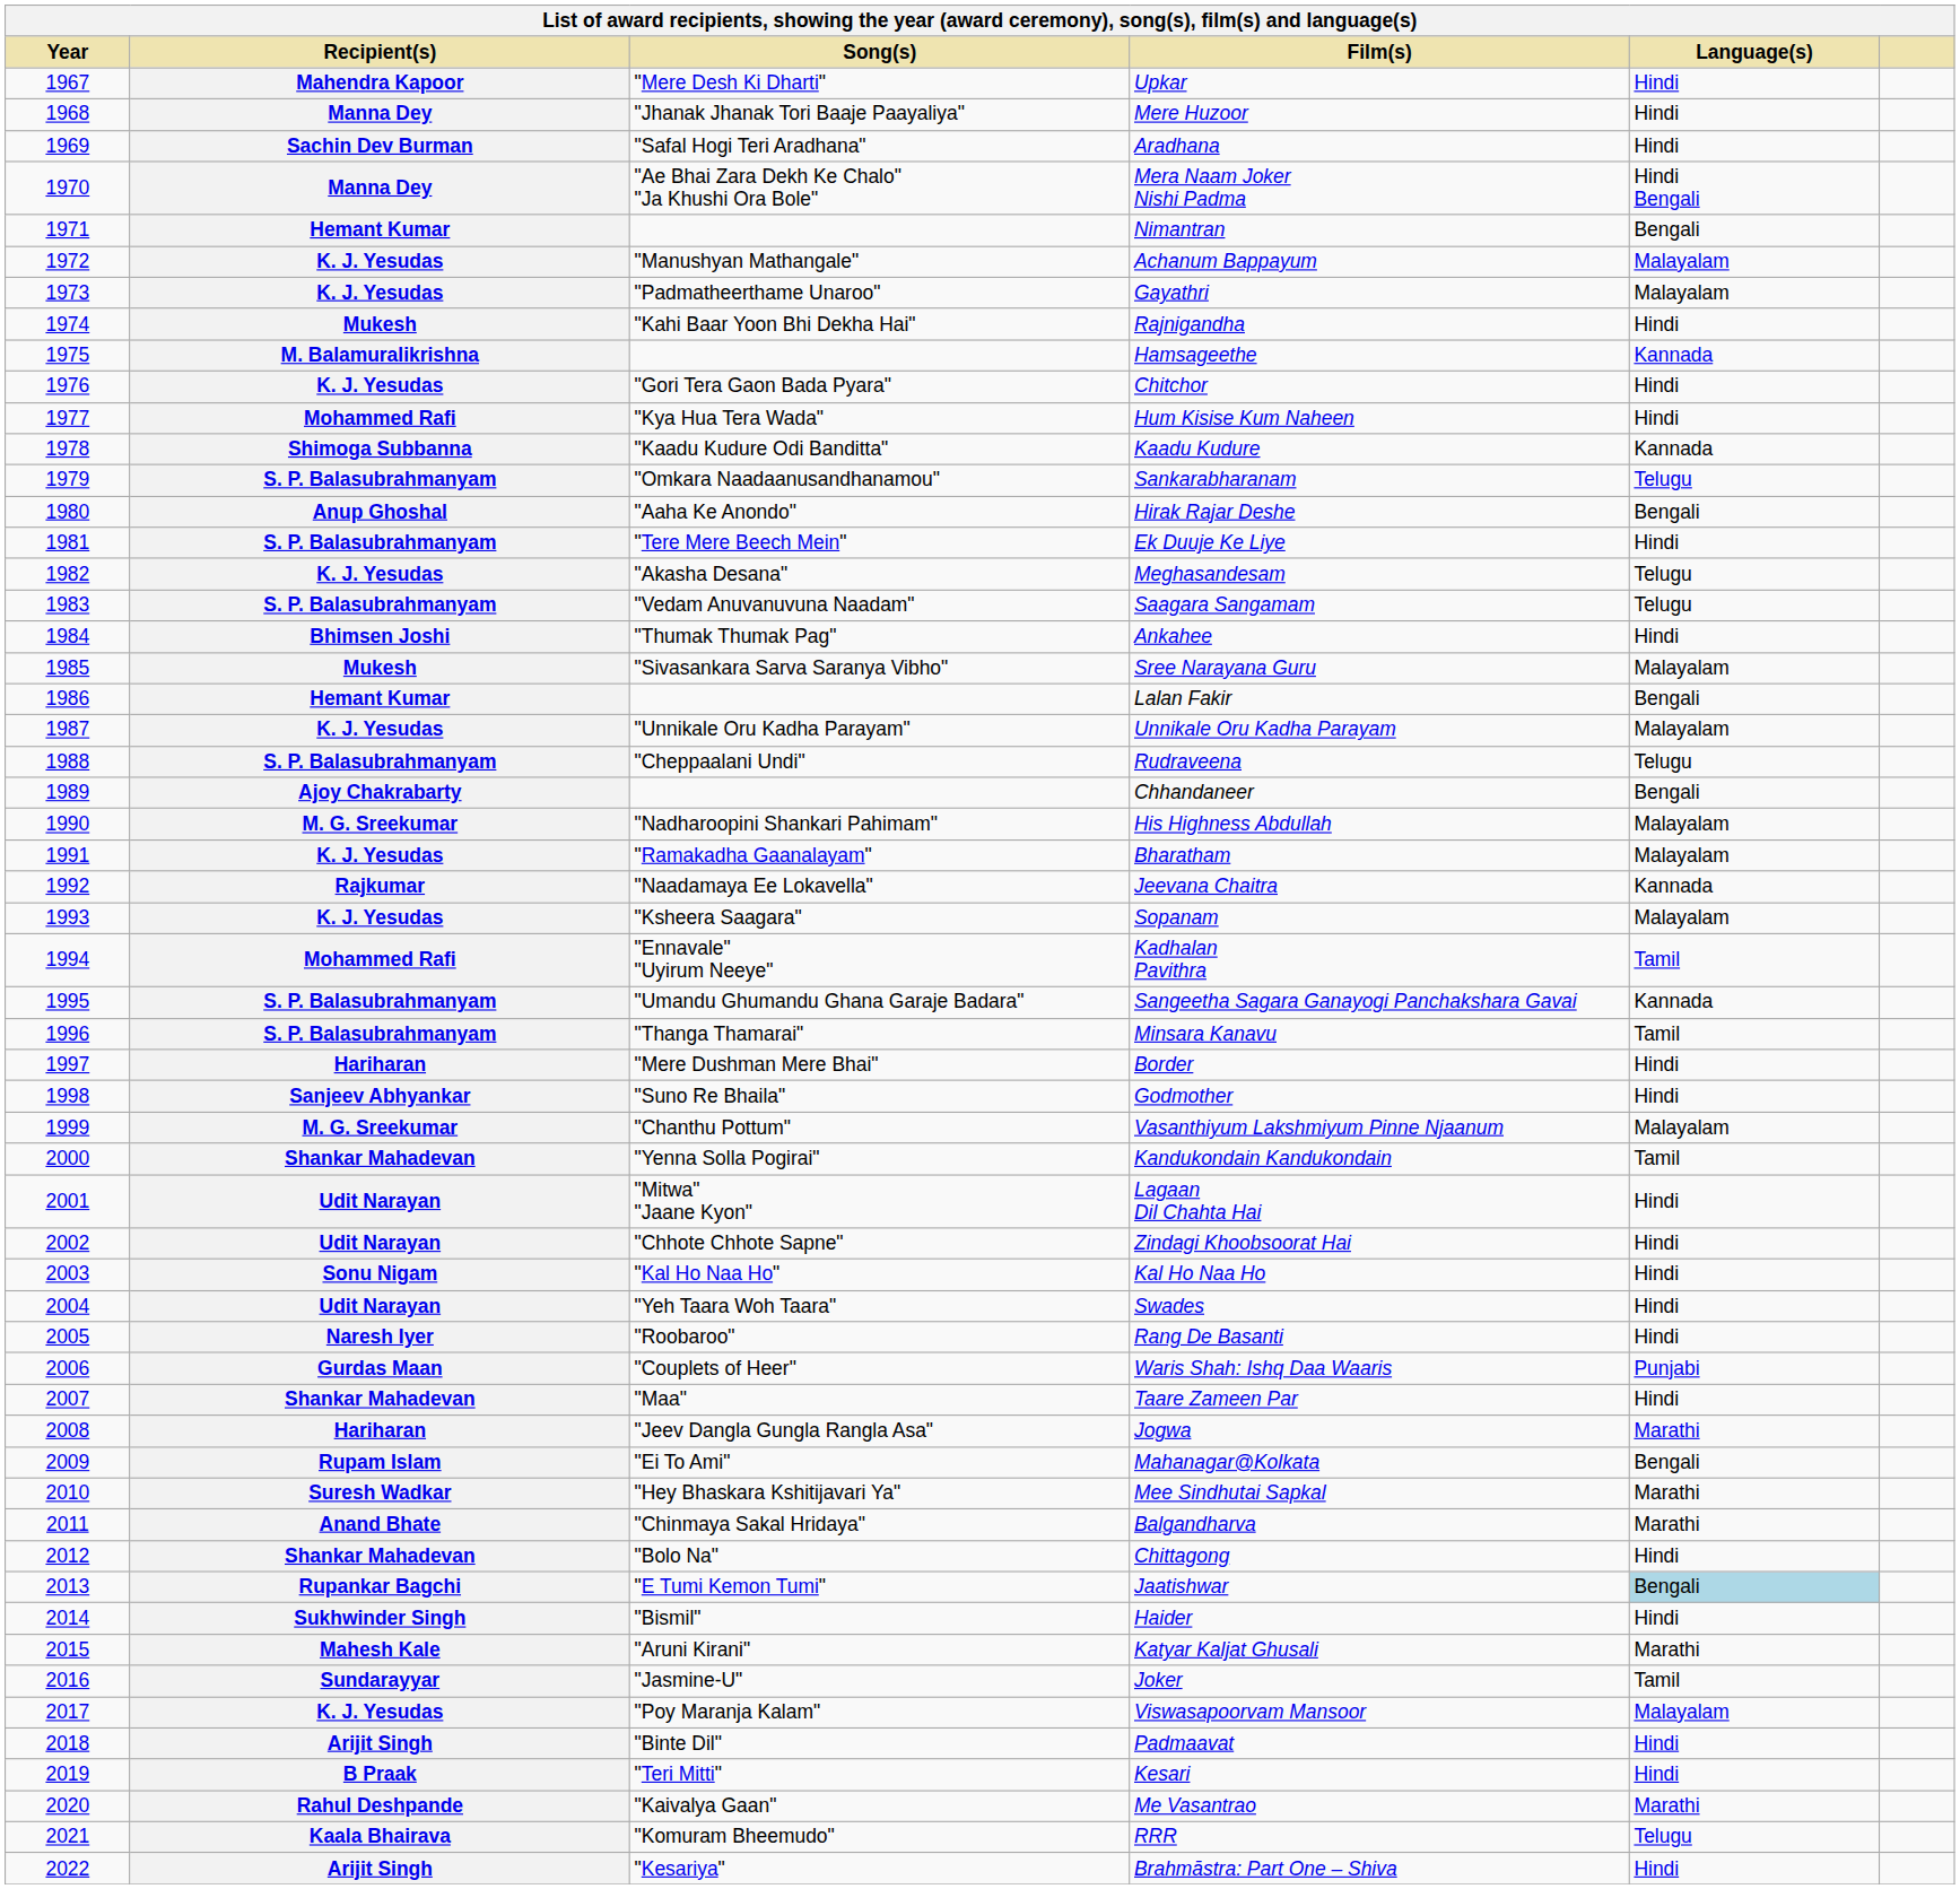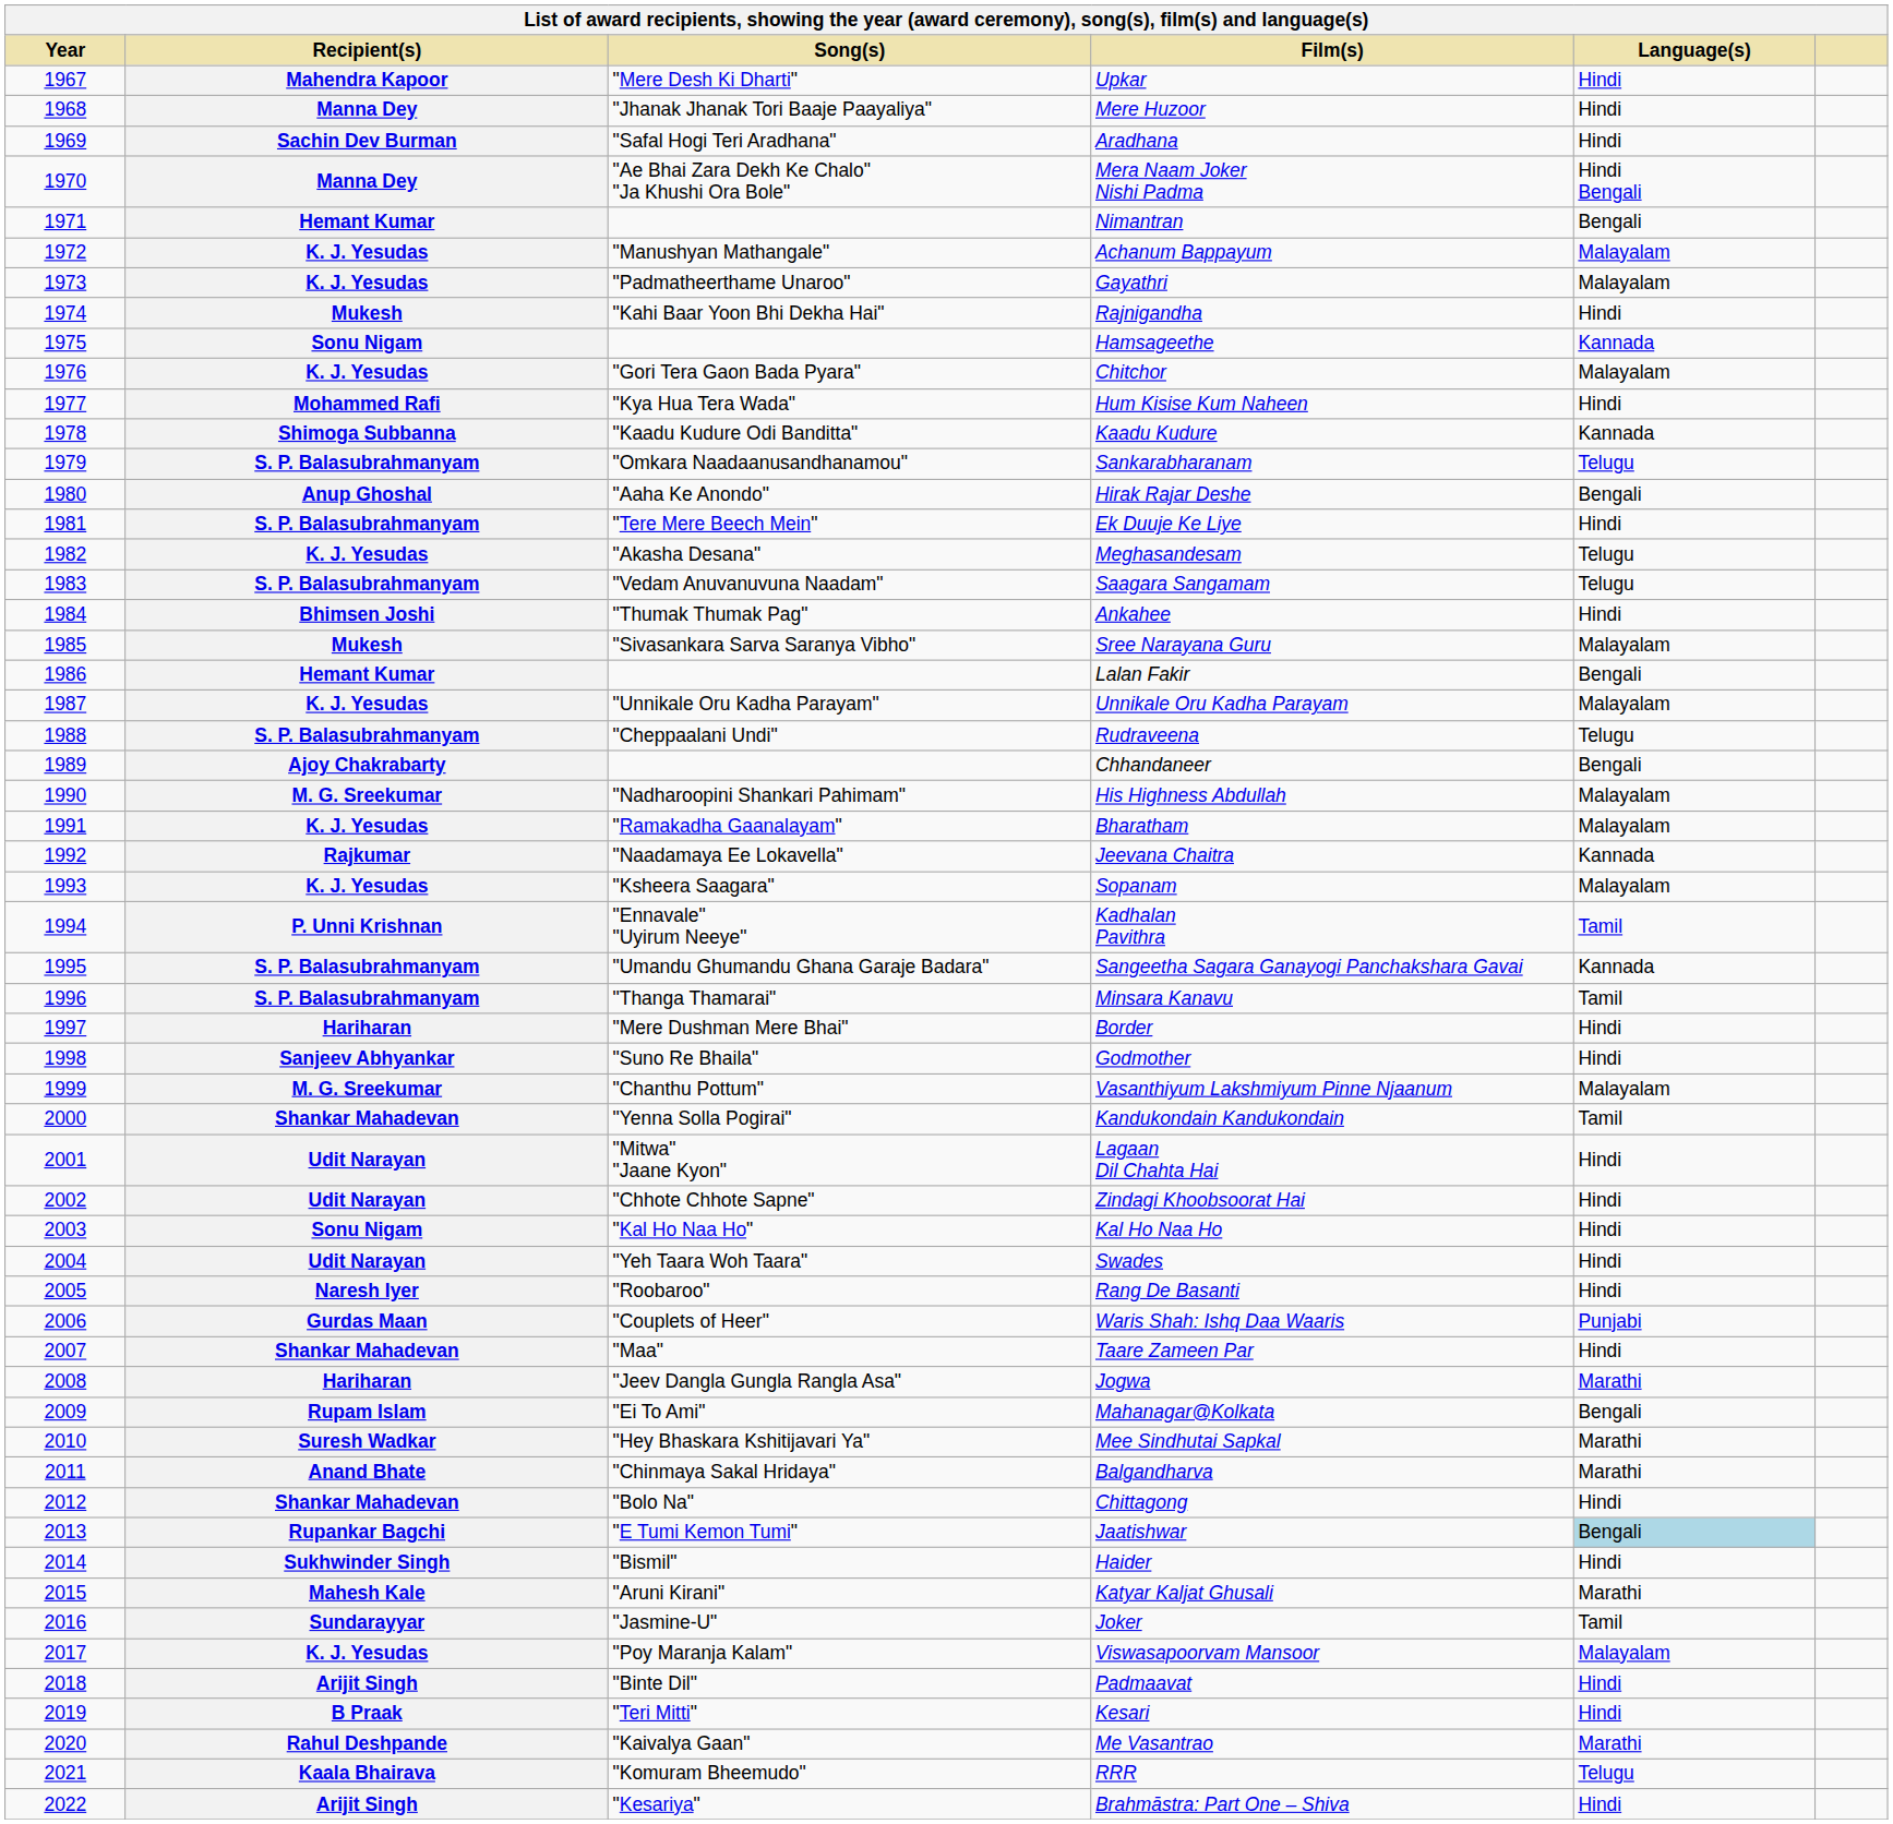Hamsageethe | Recipient(s): M. Balamuralikrishna -> Sonu Nigam
Chitchor | Language(s): Hindi -> Malayalam
Kadhalan Pavithra | Recipient(s): Mohammed Rafi -> P. Unni Krishnan
